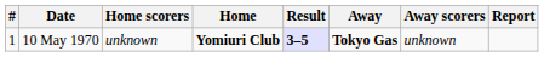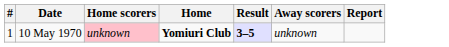- column: Away | Tokyo Gas
10 May 1970 | Home scorers: no background -> pink background
